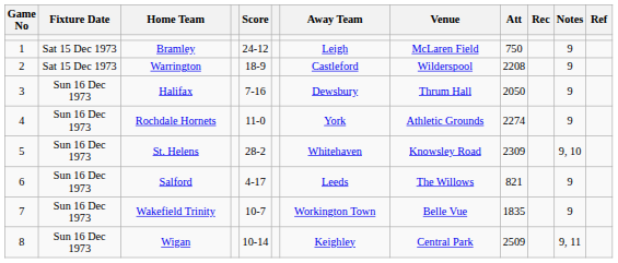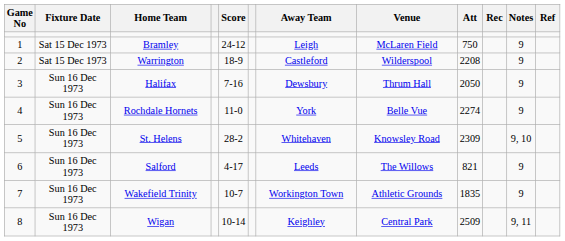Rochdale Hornets | Venue: Athletic Grounds -> Belle Vue
Wakefield Trinity | Venue: Belle Vue -> Athletic Grounds
